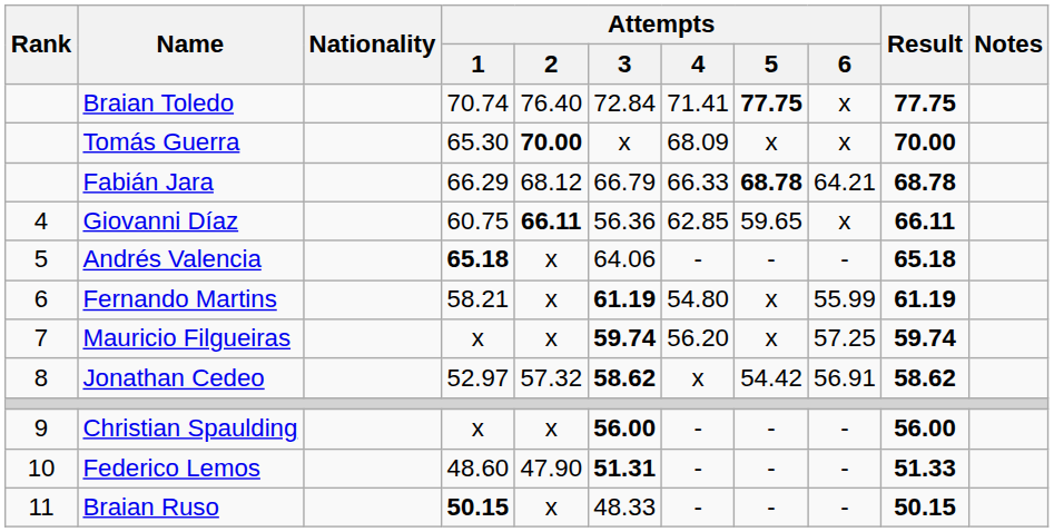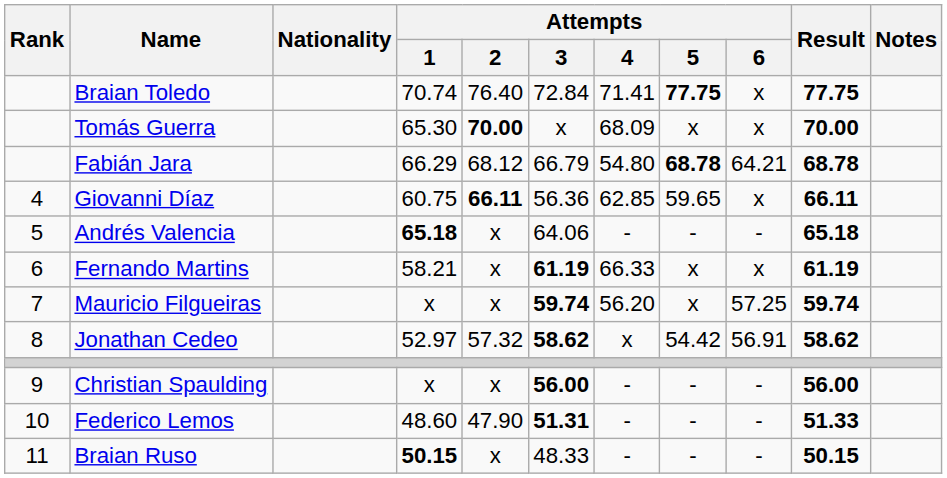Fabián Jara | Attempts / 4: 66.33 -> 54.80
Fernando Martins | Attempts / 4: 54.80 -> 66.33
Fernando Martins | Attempts / 6: 55.99 -> x
